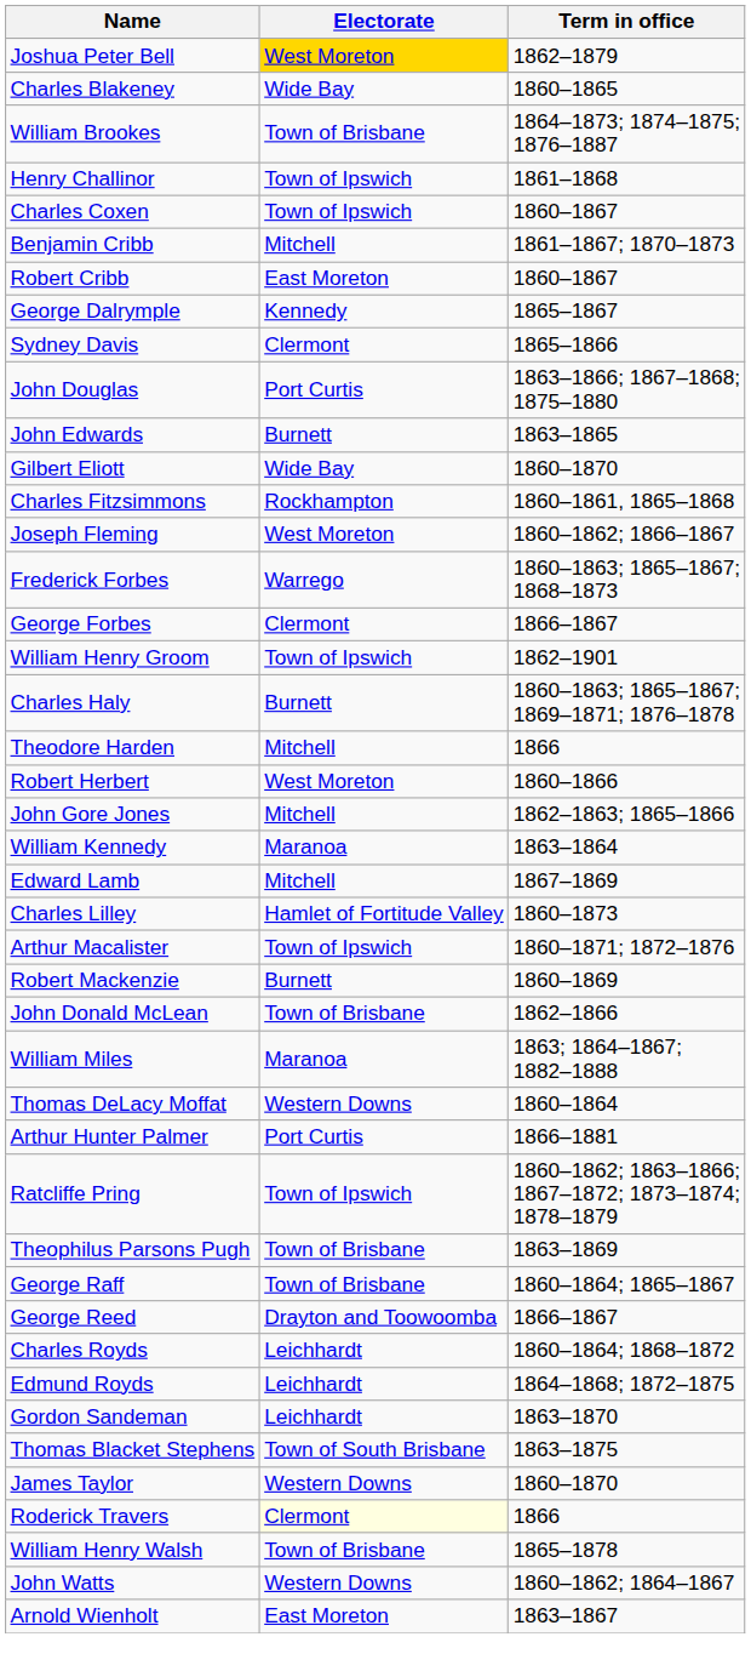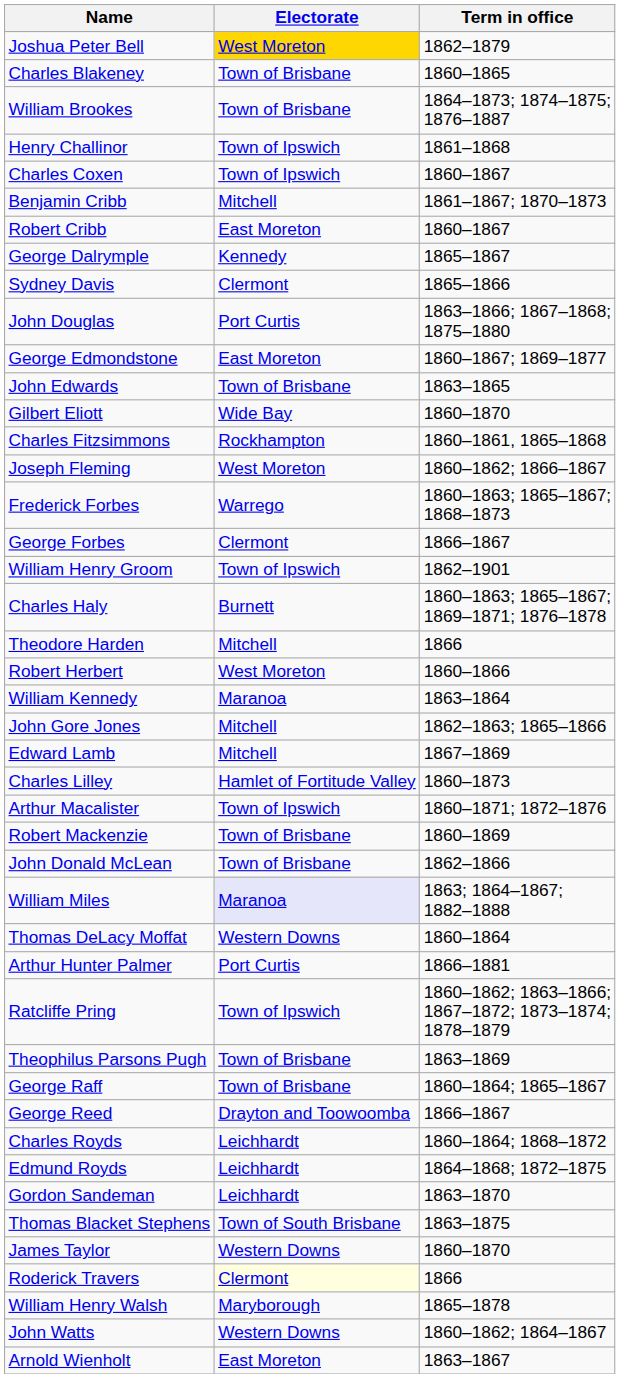Charles Blakeney | Electorate: Wide Bay -> Town of Brisbane
+ row: George Edmondstone | East Moreton | 1860–1867; 1869–1877
John Edwards | Electorate: Burnett -> Town of Brisbane
rows swapped: John Gore Jones <-> William Kennedy
Robert Mackenzie | Electorate: Burnett -> Town of Brisbane
William Miles | Electorate: no background -> lavender background
William Henry Walsh | Electorate: Town of Brisbane -> Maryborough
